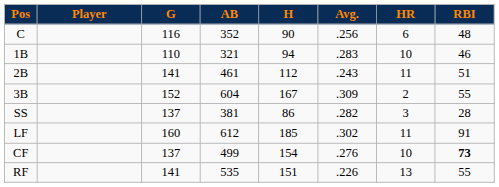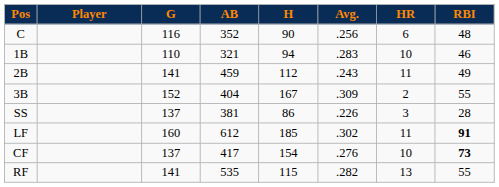2B | AB: 461 -> 459
2B | RBI: 51 -> 49
3B | AB: 604 -> 404
SS | Avg.: .282 -> .226
LF | RBI: normal -> bold
CF | AB: 499 -> 417
RF | H: 151 -> 115
RF | Avg.: .226 -> .282
